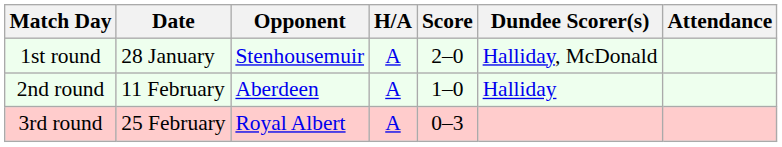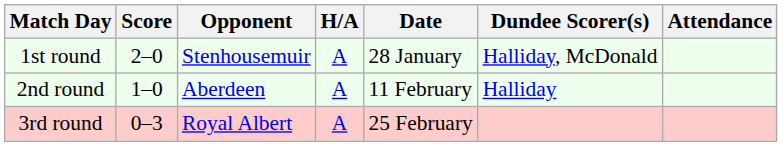columns swapped: Date <-> Score
